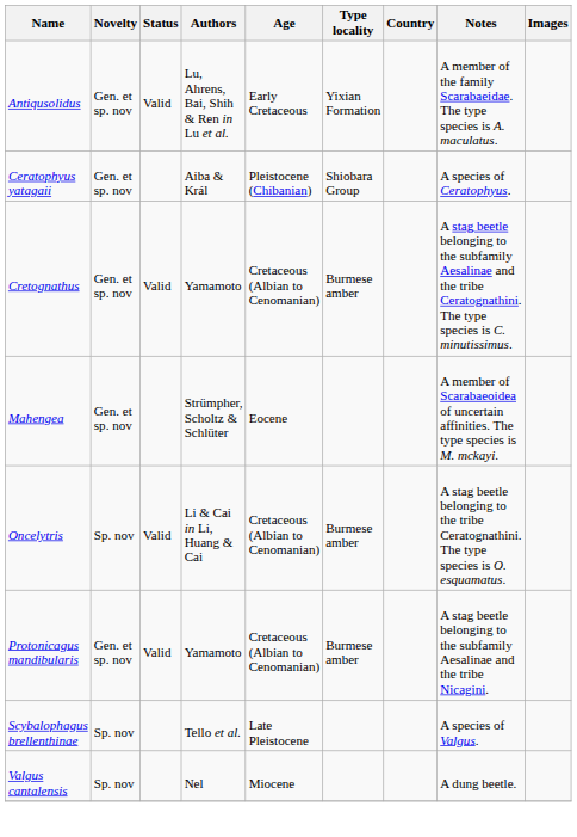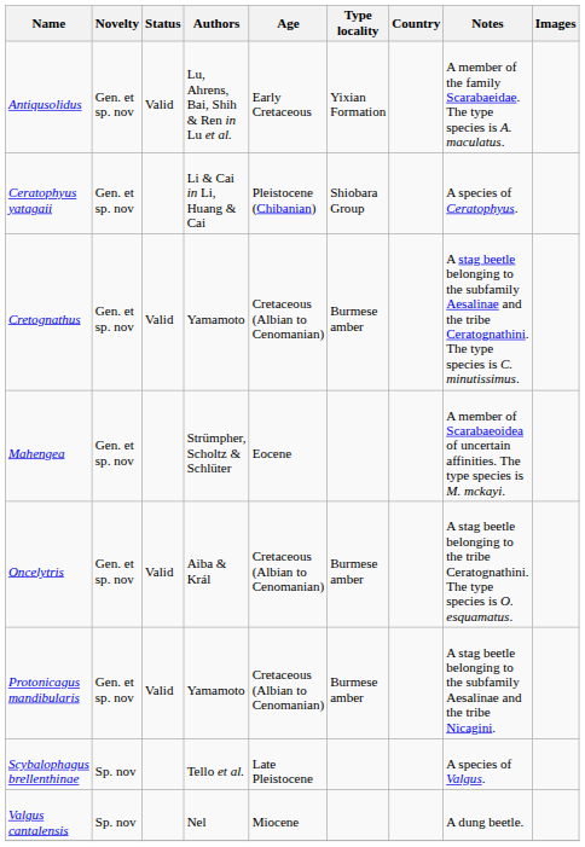Ceratophyus yatagaii | Authors: Aiba & Král -> Li & Cai in Li, Huang & Cai
Oncelytris | Novelty: Sp. nov -> Gen. et sp. nov
Oncelytris | Authors: Li & Cai in Li, Huang & Cai -> Aiba & Král
